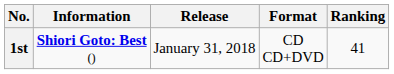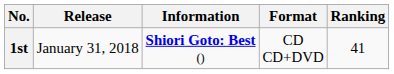columns swapped: Information <-> Release
